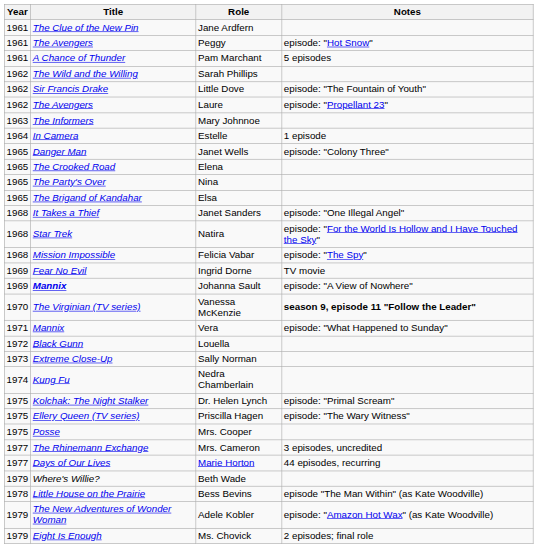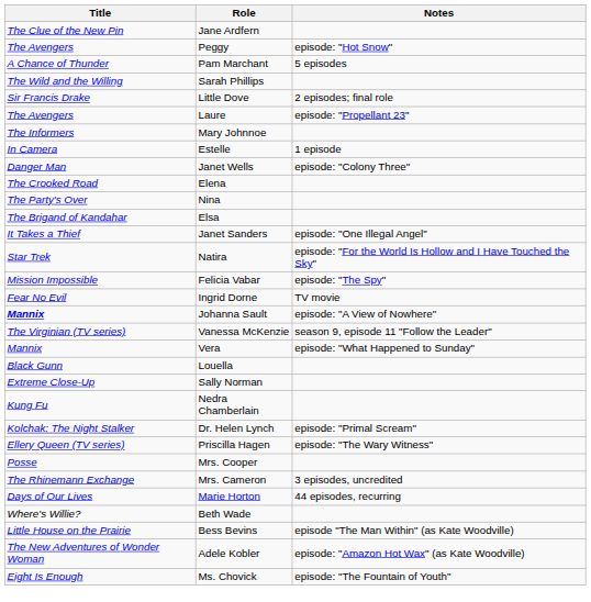- column: Year | 1961 | 1961 | 1961 | 1962 | 1962 | 1962 | 1963 | 1964 | 1965 | 1965 | 1965 | 1965 | 1968 | 1968 | 1968 | 1969 | 1969 | 1970 | 1971 | 1972 | 1973 | 1974 | 1975 | 1975 | 1975 | 1977 | 1977 | 1979 | 1978 | 1979 | 1979
Little Dove | Notes: episode: "The Fountain of Youth" -> 2 episodes; final role
Vanessa McKenzie | Notes: bold -> normal
Ms. Chovick | Notes: 2 episodes; final role -> episode: "The Fountain of Youth"
